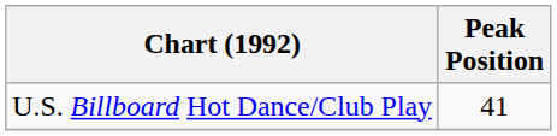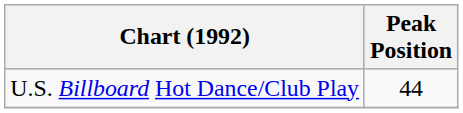U.S. Billboard Hot Dance/Club Play | Peak Position: 41 -> 44
